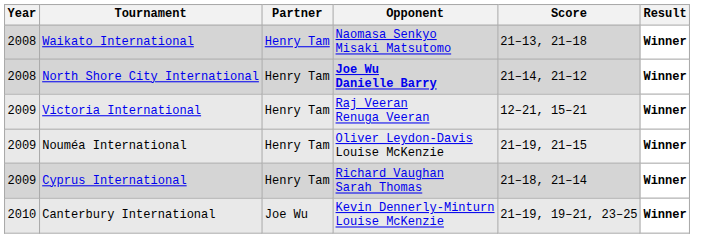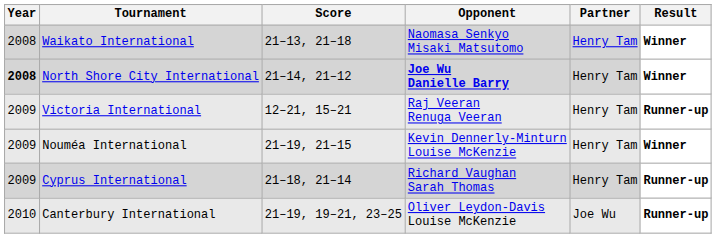columns swapped: Partner <-> Score
North Shore City International | Year: normal -> bold
Victoria International | Result: Winner -> Runner-up
Nouméa International | Opponent: Oliver Leydon-Davis Louise McKenzie -> Kevin Dennerly-Minturn Louise McKenzie
Cyprus International | Result: Winner -> Runner-up
Canterbury International | Opponent: Kevin Dennerly-Minturn Louise McKenzie -> Oliver Leydon-Davis Louise McKenzie
Canterbury International | Result: Winner -> Runner-up
